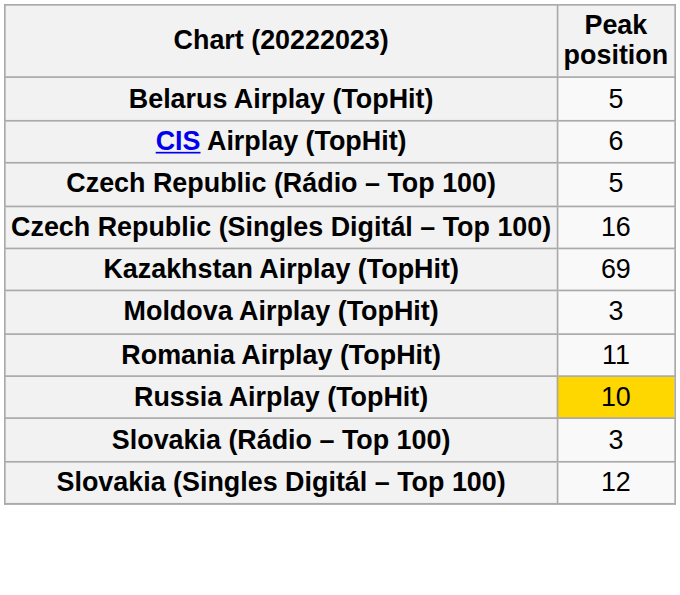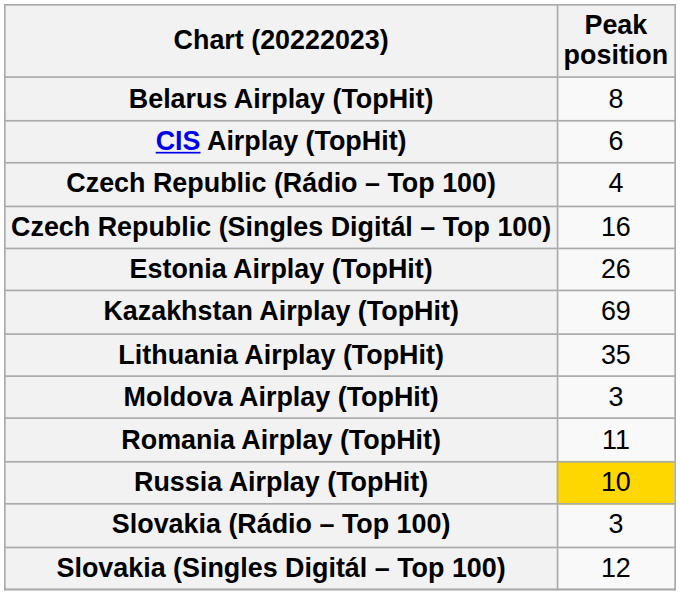Belarus Airplay (TopHit) | Peak position: 5 -> 8
Czech Republic (Rádio – Top 100) | Peak position: 5 -> 4
+ row: Estonia Airplay (TopHit) | 26
+ row: Lithuania Airplay (TopHit) | 35
